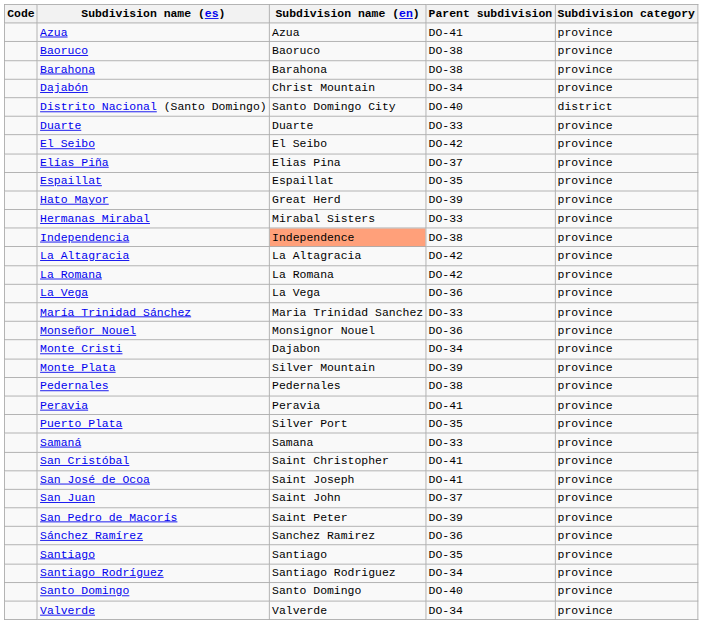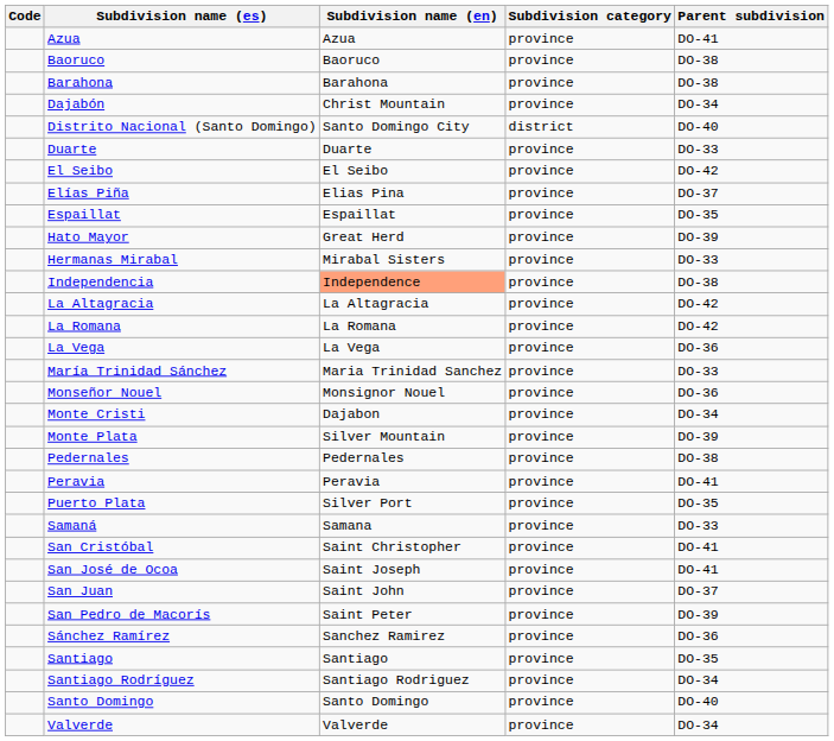columns swapped: Subdivision category <-> Parent subdivision
